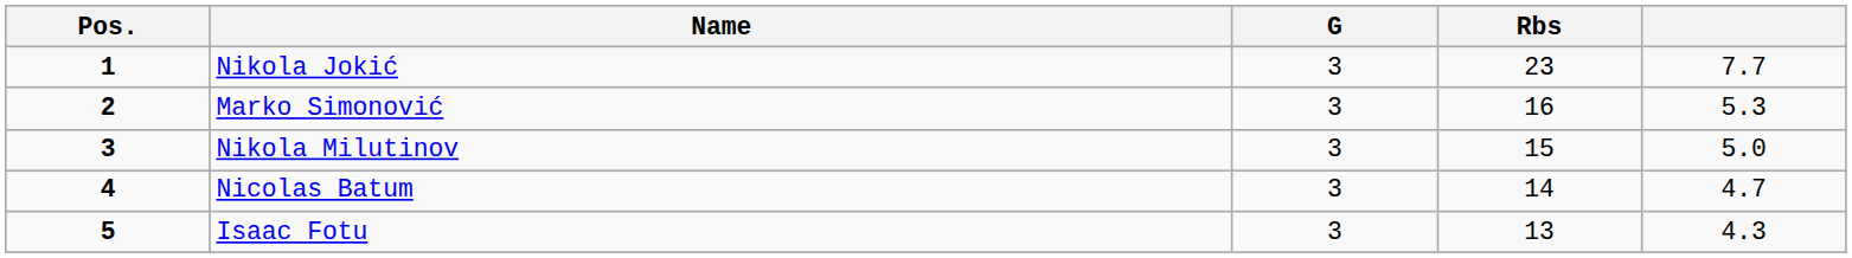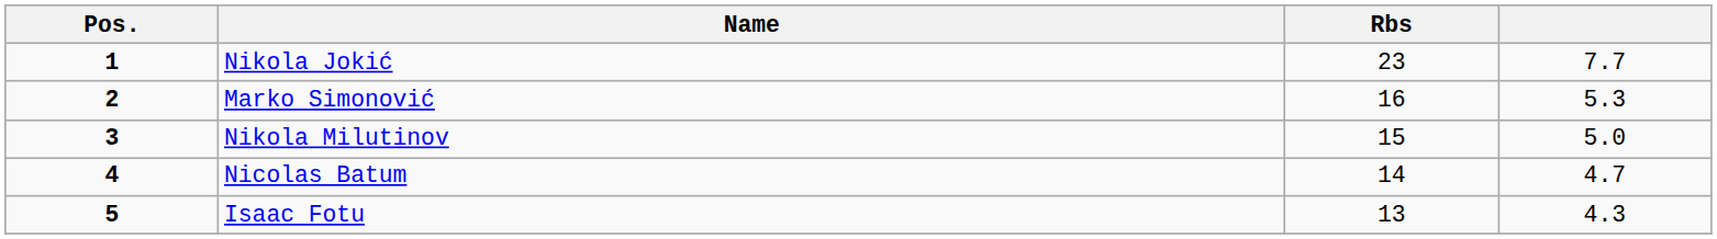- column: G | 3 | 3 | 3 | 3 | 3
